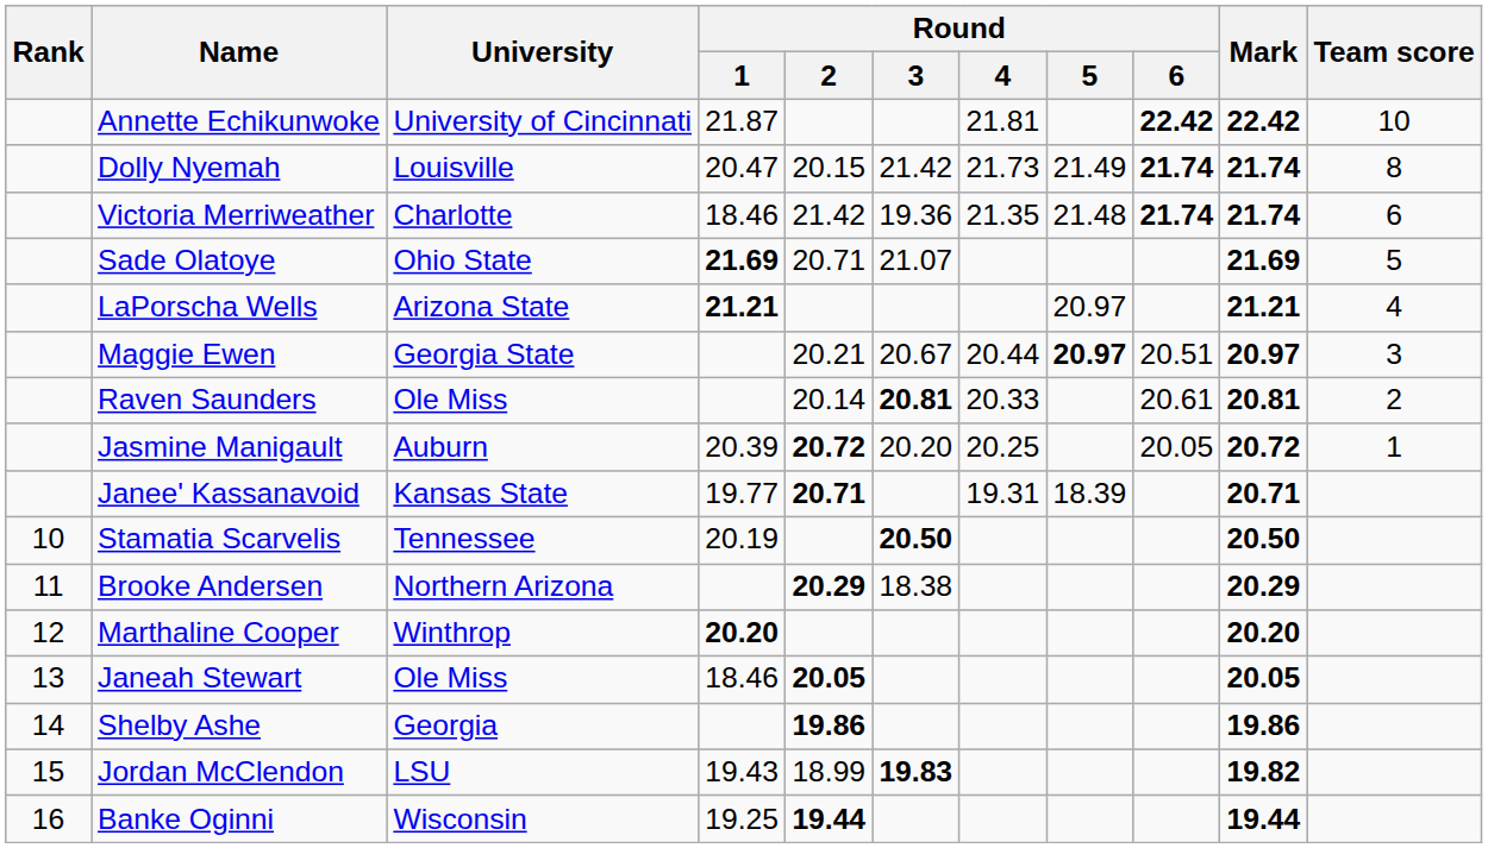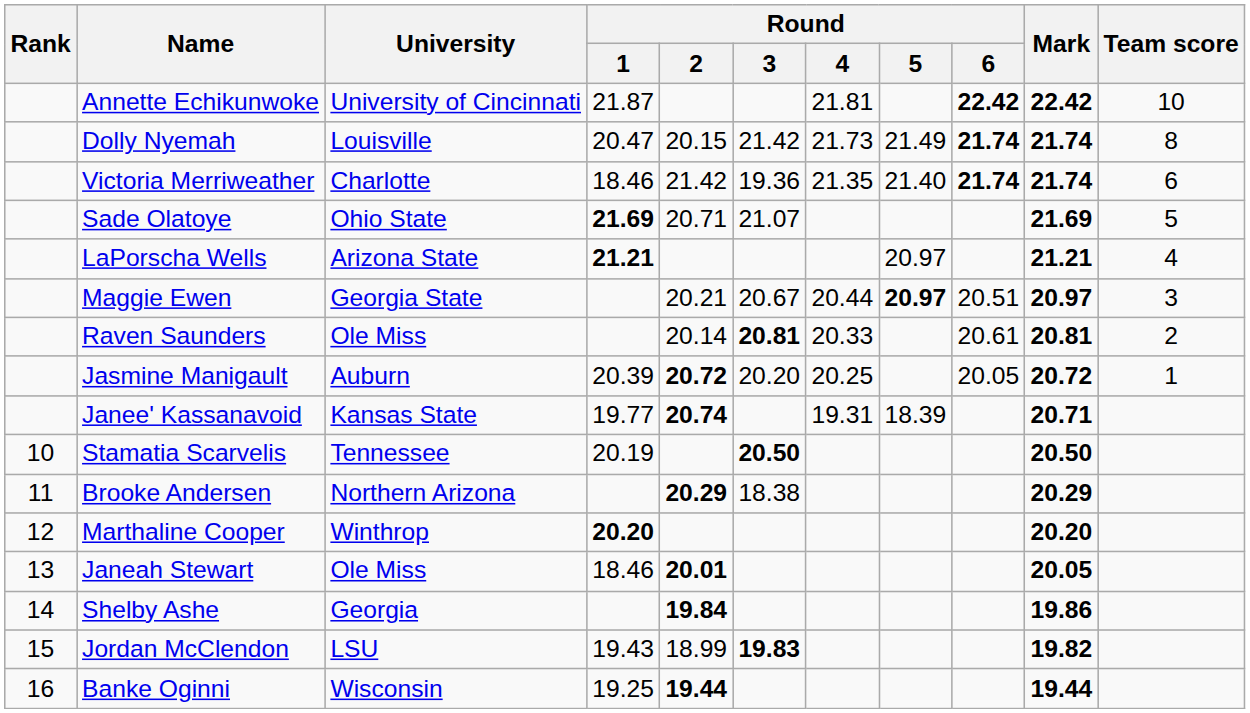Victoria Merriweather | Round / 5: 21.48 -> 21.40
Janee' Kassanavoid | Round / 2: 20.71 -> 20.74
Janeah Stewart | Round / 2: 20.05 -> 20.01
Shelby Ashe | Round / 2: 19.86 -> 19.84
